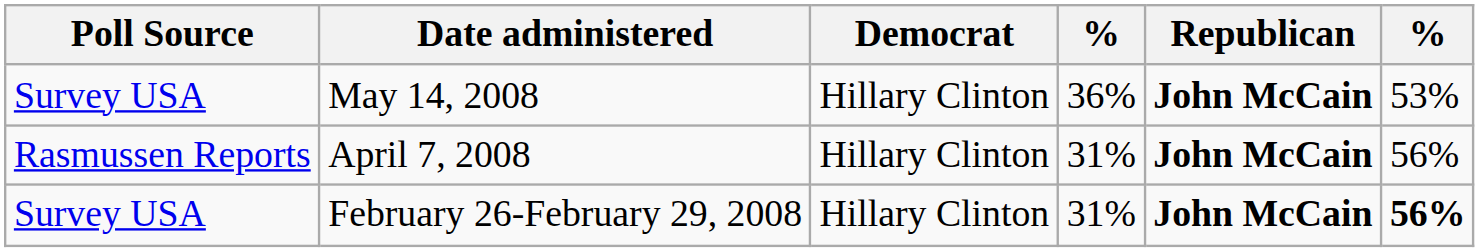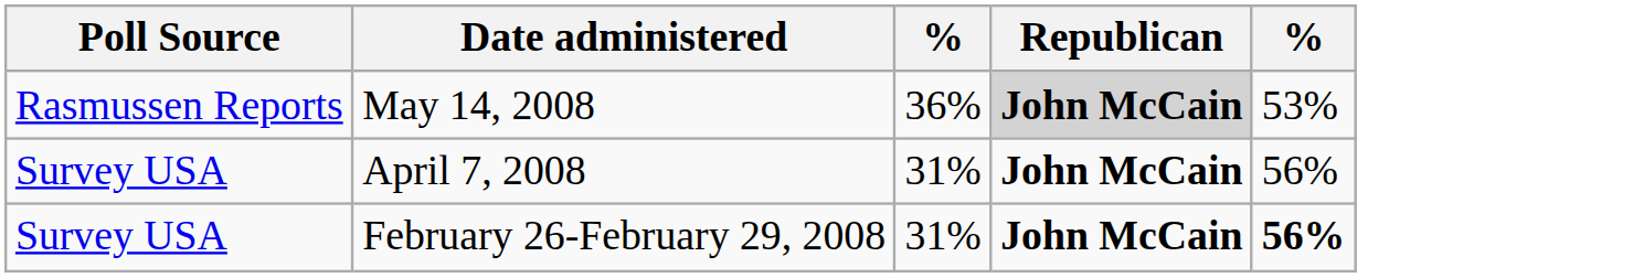- column: Democrat | Hillary Clinton | Hillary Clinton | Hillary Clinton
May 14, 2008 | Poll Source: Survey USA -> Rasmussen Reports
May 14, 2008 | Republican: no background -> lightgrey background
April 7, 2008 | Poll Source: Rasmussen Reports -> Survey USA
